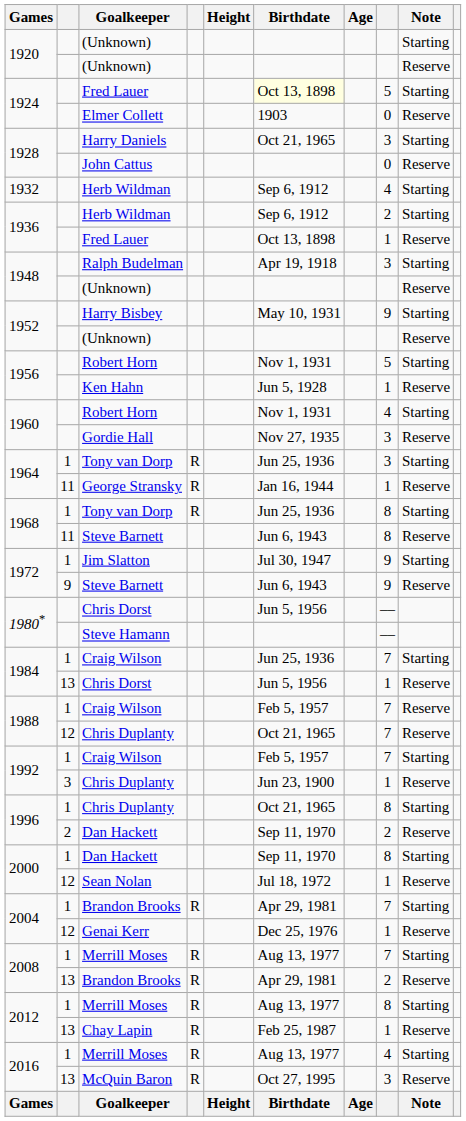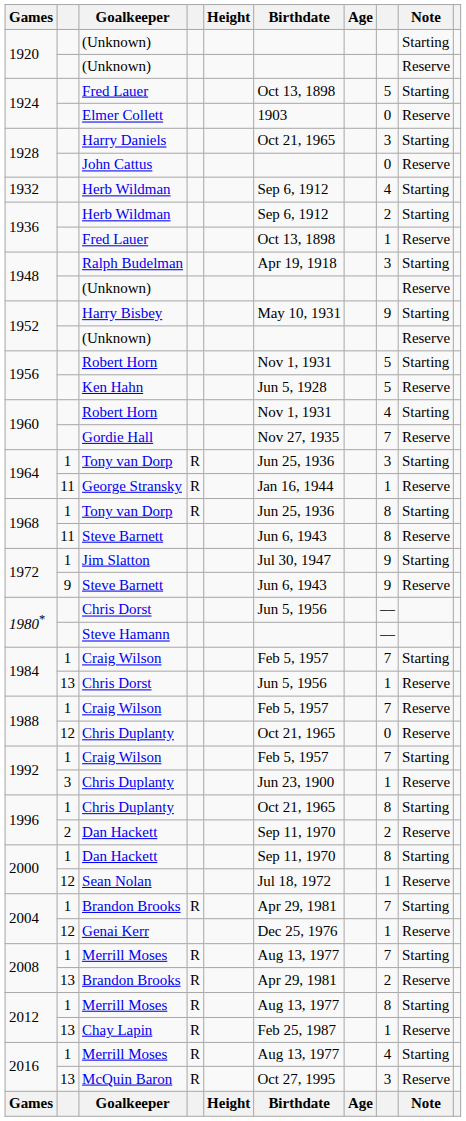1924 / Fred Lauer | Birthdate: lightyellow background -> no background
Ken Hahn | column 8: 1 -> 5
Gordie Hall | column 8: 3 -> 7
1984 / Craig Wilson | Birthdate: Jun 25, 1936 -> Feb 5, 1957
1988 / Chris Duplanty | column 8: 7 -> 0
